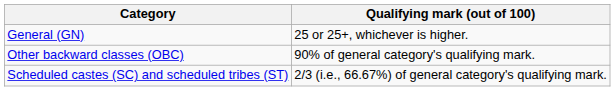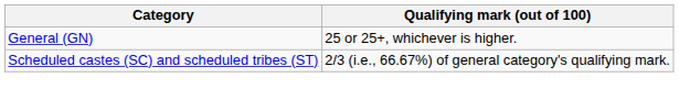- row: Other backward classes (OBC) | 90% of general category's qualifying mark.
